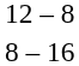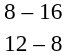rows swapped: 8 – 16 <-> 12 – 8
